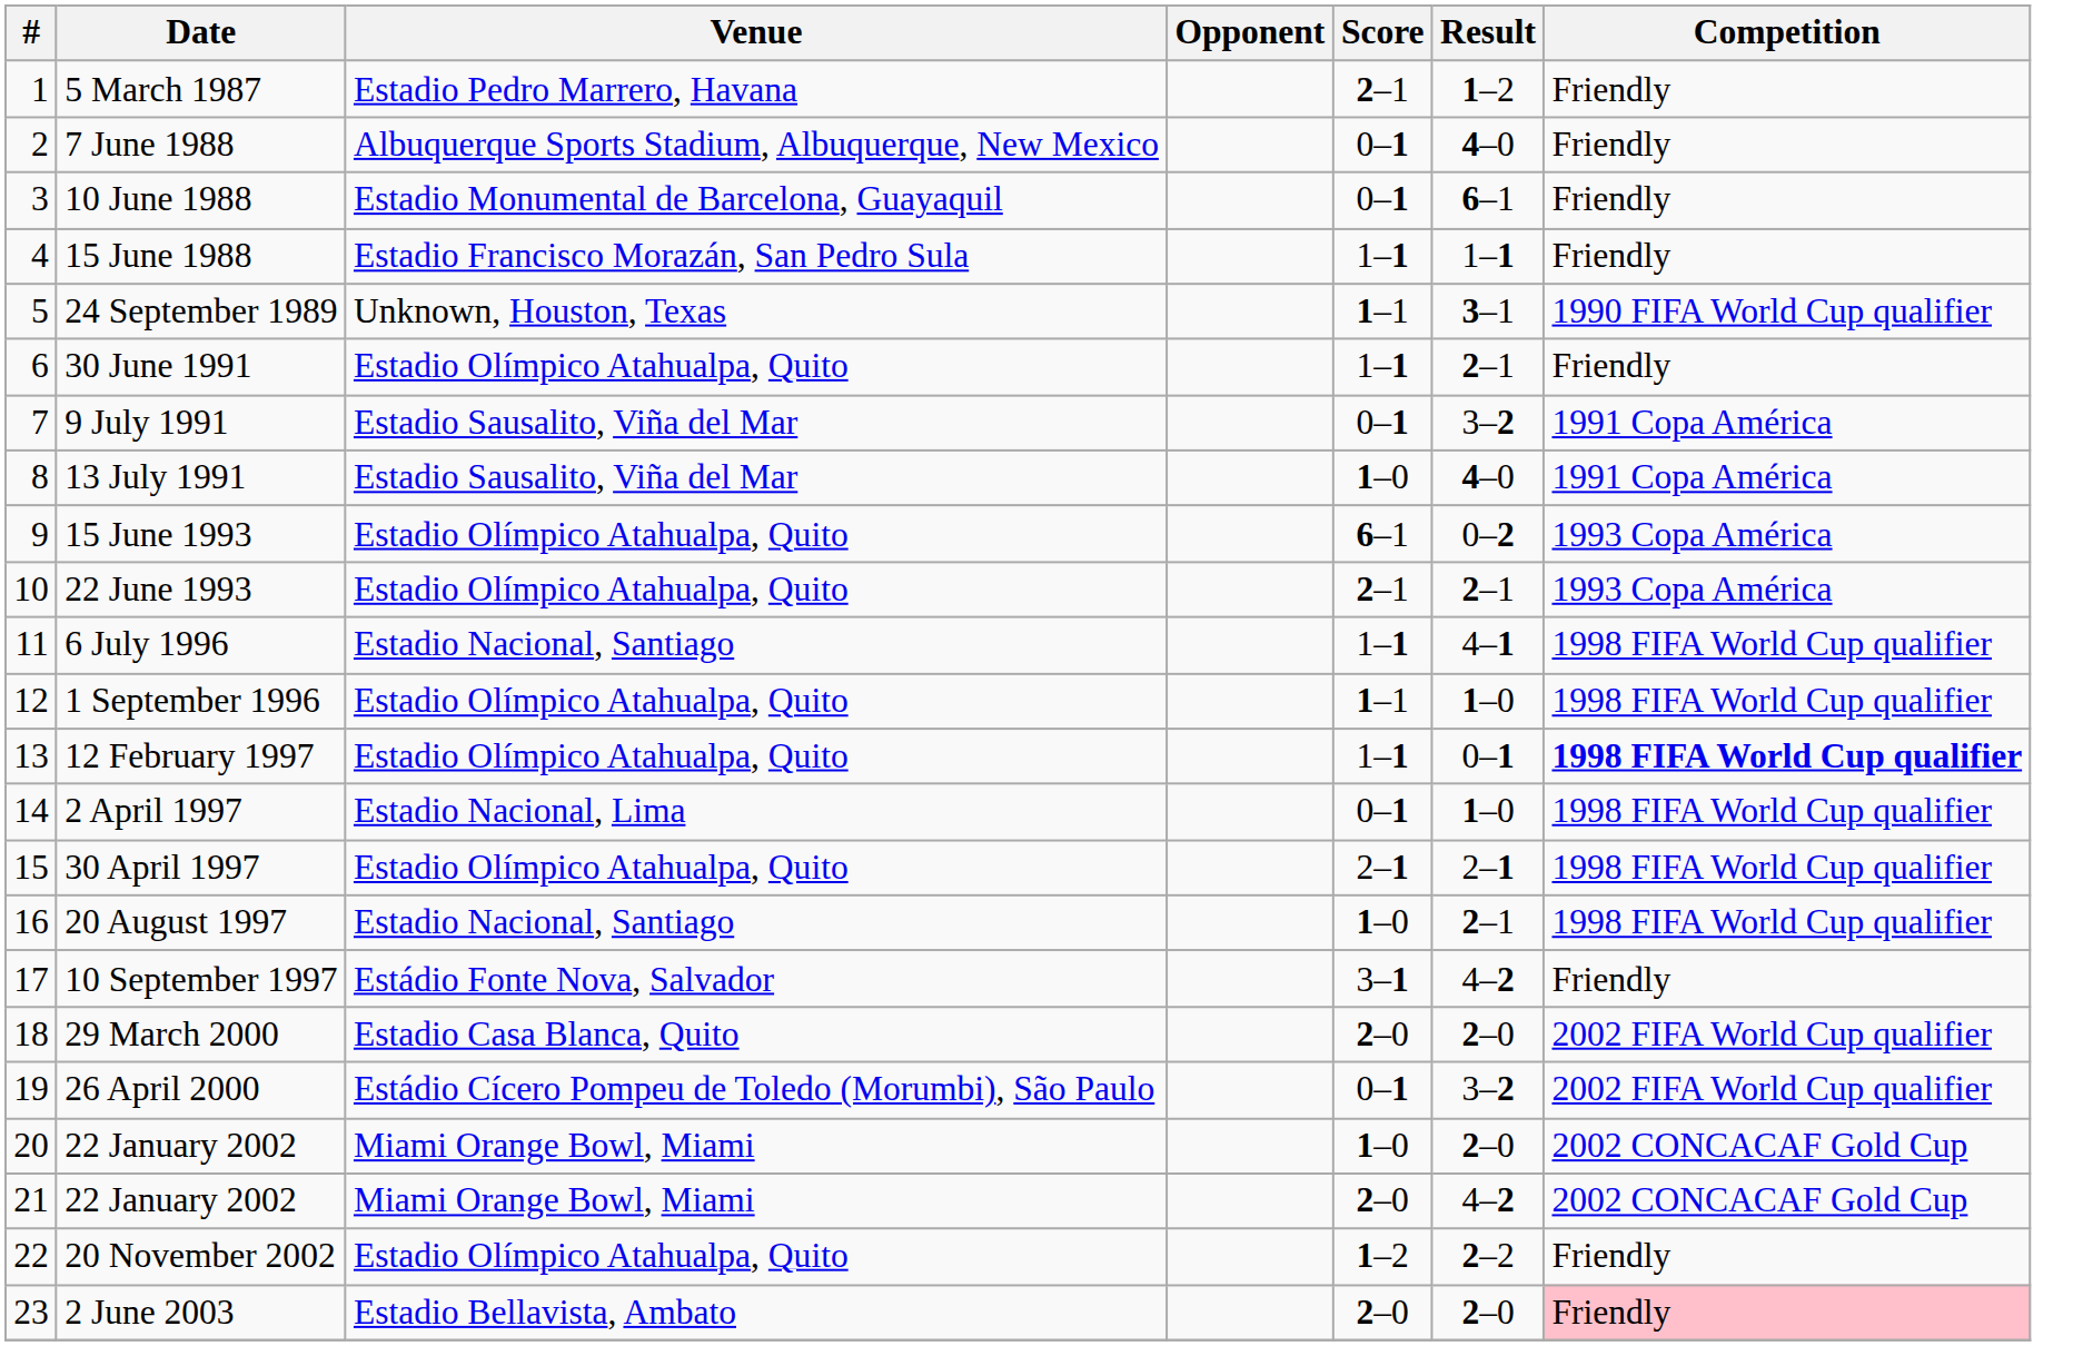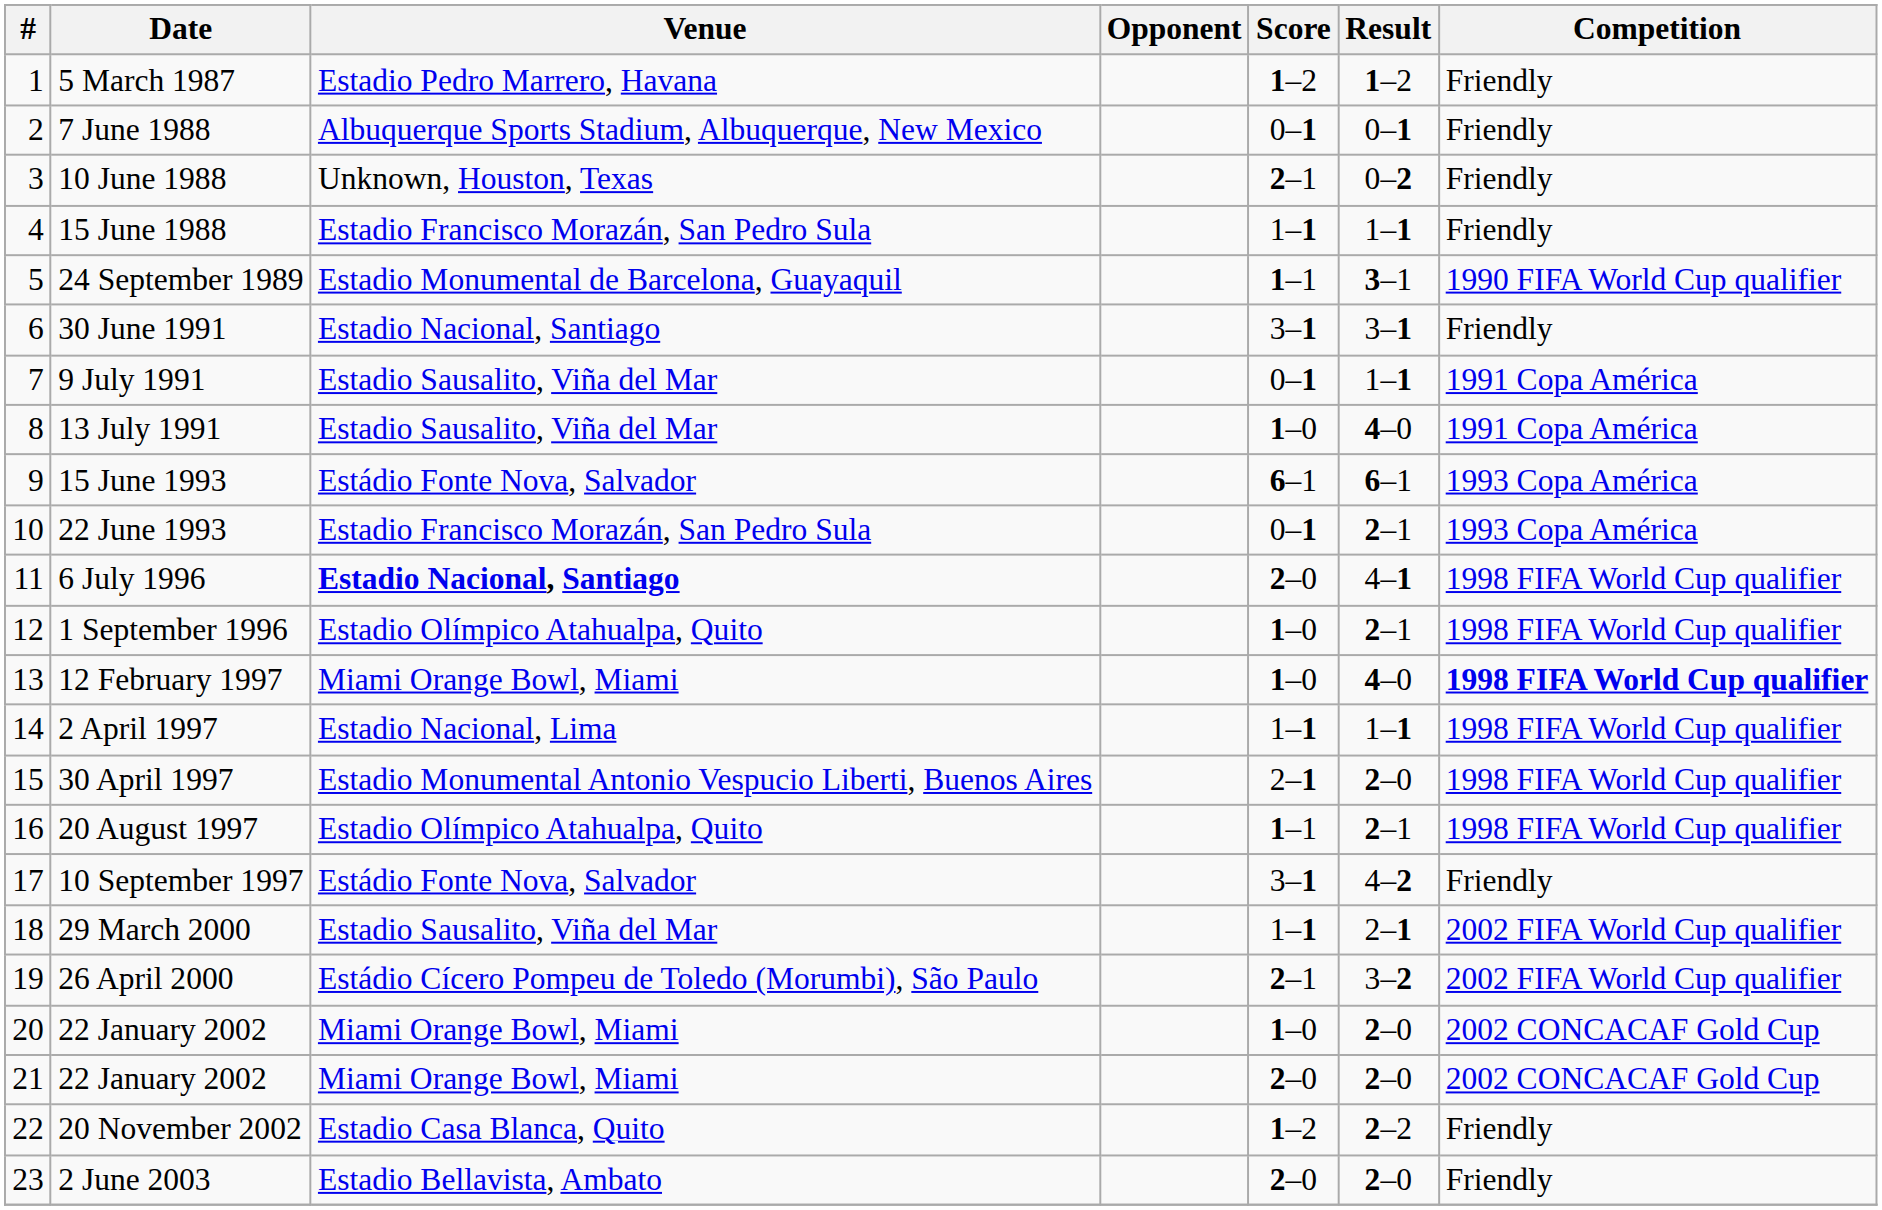5 March 1987 | Score: 2–1 -> 1–2
7 June 1988 | Result: 4–0 -> 0–1
10 June 1988 | Venue: Estadio Monumental de Barcelona, Guayaquil -> Unknown, Houston, Texas
10 June 1988 | Score: 0–1 -> 2–1
10 June 1988 | Result: 6–1 -> 0–2
24 September 1989 | Venue: Unknown, Houston, Texas -> Estadio Monumental de Barcelona, Guayaquil
30 June 1991 | Venue: Estadio Olímpico Atahualpa, Quito -> Estadio Nacional, Santiago
30 June 1991 | Score: 1–1 -> 3–1
30 June 1991 | Result: 2–1 -> 3–1
9 July 1991 | Result: 3–2 -> 1–1
15 June 1993 | Venue: Estadio Olímpico Atahualpa, Quito -> Estádio Fonte Nova, Salvador
15 June 1993 | Result: 0–2 -> 6–1
22 June 1993 | Venue: Estadio Olímpico Atahualpa, Quito -> Estadio Francisco Morazán, San Pedro Sula
22 June 1993 | Score: 2–1 -> 0–1
6 July 1996 | Venue: normal -> bold
6 July 1996 | Score: 1–1 -> 2–0
1 September 1996 | Score: 1–1 -> 1–0
1 September 1996 | Result: 1–0 -> 2–1
12 February 1997 | Venue: Estadio Olímpico Atahualpa, Quito -> Miami Orange Bowl, Miami
12 February 1997 | Score: 1–1 -> 1–0
12 February 1997 | Result: 0–1 -> 4–0
2 April 1997 | Score: 0–1 -> 1–1
2 April 1997 | Result: 1–0 -> 1–1
30 April 1997 | Venue: Estadio Olímpico Atahualpa, Quito -> Estadio Monumental Antonio Vespucio Liberti, Buenos Aires
30 April 1997 | Result: 2–1 -> 2–0
20 August 1997 | Venue: Estadio Nacional, Santiago -> Estadio Olímpico Atahualpa, Quito
20 August 1997 | Score: 1–0 -> 1–1
29 March 2000 | Venue: Estadio Casa Blanca, Quito -> Estadio Sausalito, Viña del Mar
29 March 2000 | Score: 2–0 -> 1–1
29 March 2000 | Result: 2–0 -> 2–1
26 April 2000 | Score: 0–1 -> 2–1
21 / 22 January 2002 | Result: 4–2 -> 2–0
20 November 2002 | Venue: Estadio Olímpico Atahualpa, Quito -> Estadio Casa Blanca, Quito
2 June 2003 | Competition: pink background -> no background
